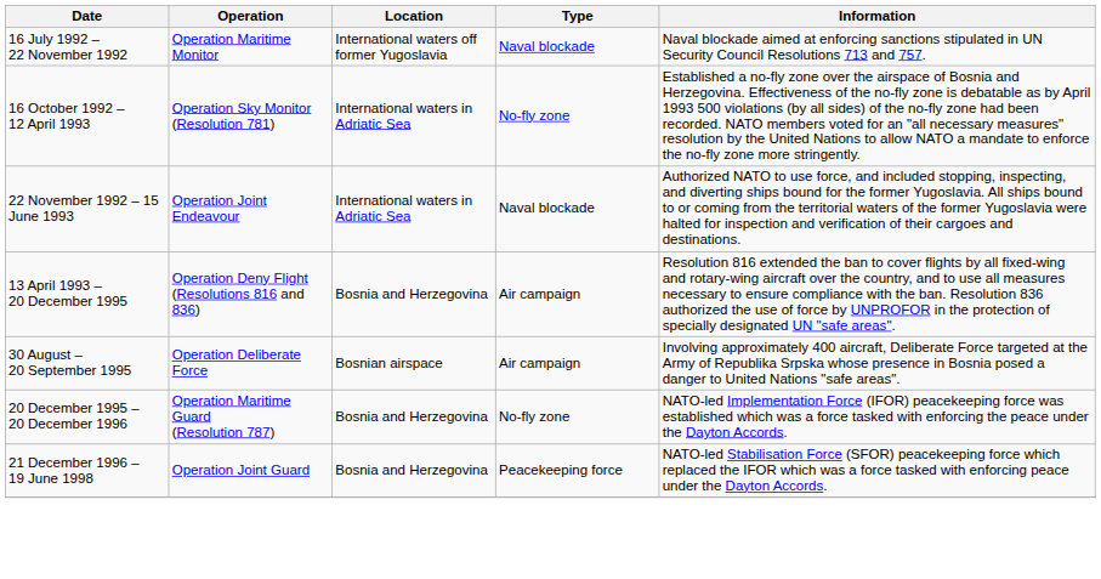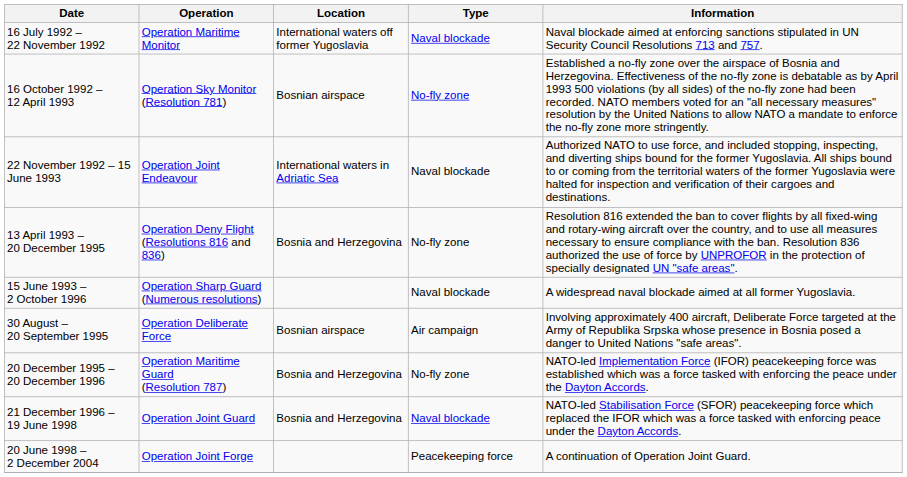16 October 1992 – 12 April 1993 | Location: International waters in Adriatic Sea -> Bosnian airspace
13 April 1993 – 20 December 1995 | Type: Air campaign -> No-fly zone
+ row: 15 June 1993 – 2 October 1996 | Operation Sharp Guard (Numerous resolutions) | Naval blockade | A widespread naval blockade aimed at all former Yugoslavia.
21 December 1996 – 19 June 1998 | Type: Peacekeeping force -> Naval blockade
+ row: 20 June 1998 – 2 December 2004 | Operation Joint Forge | Peacekeeping force | A continuation of Operation Joint Guard.
